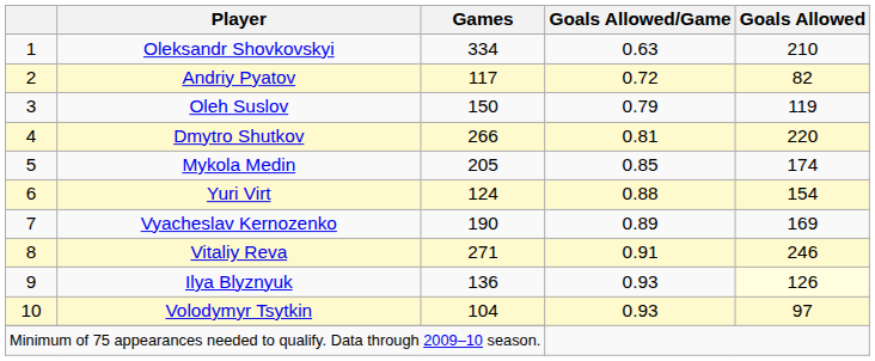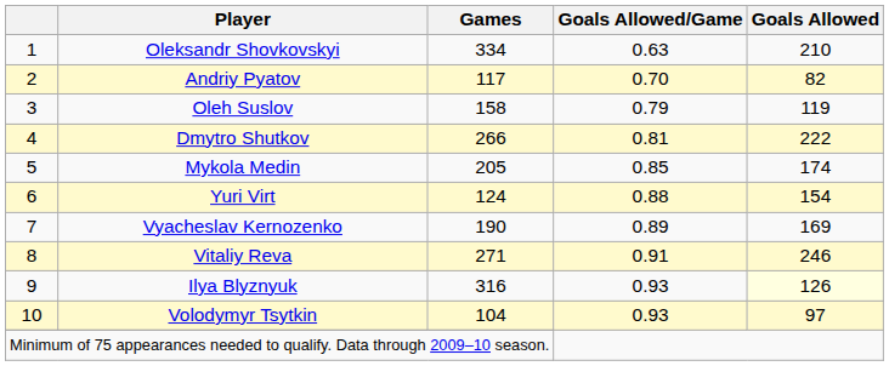Andriy Pyatov | Goals Allowed/Game: 0.72 -> 0.70
Oleh Suslov | Games: 150 -> 158
Dmytro Shutkov | Goals Allowed: 220 -> 222
Ilya Blyznyuk | Games: 136 -> 316
